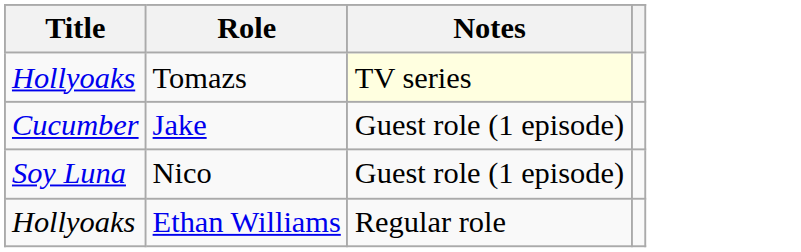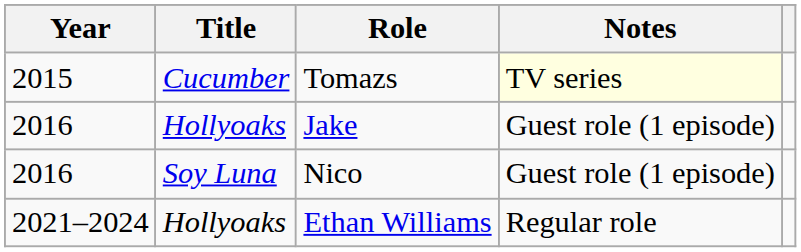+ column: Year | 2015 | 2016 | 2016 | 2021–2024
Tomazs | Title: Hollyoaks -> Cucumber
Jake | Title: Cucumber -> Hollyoaks
